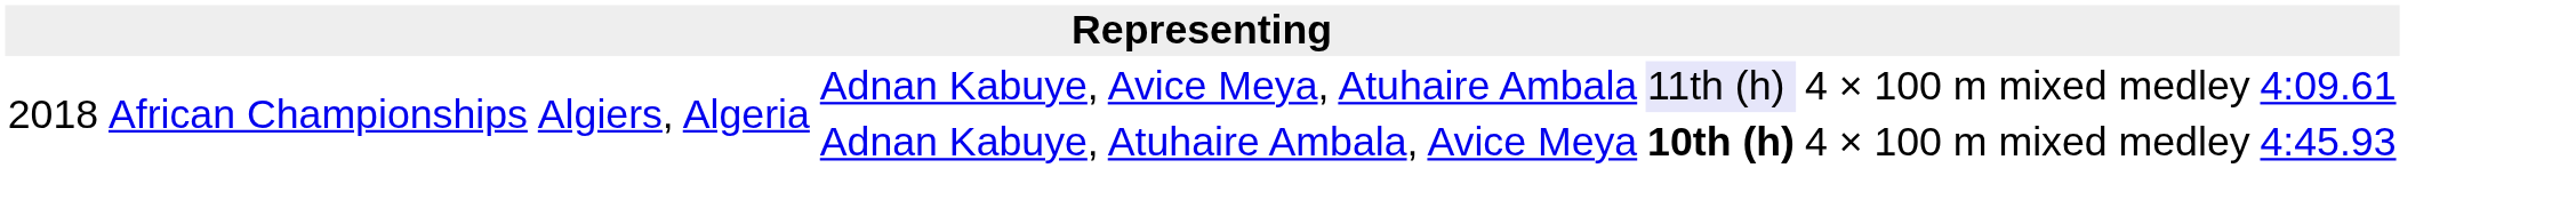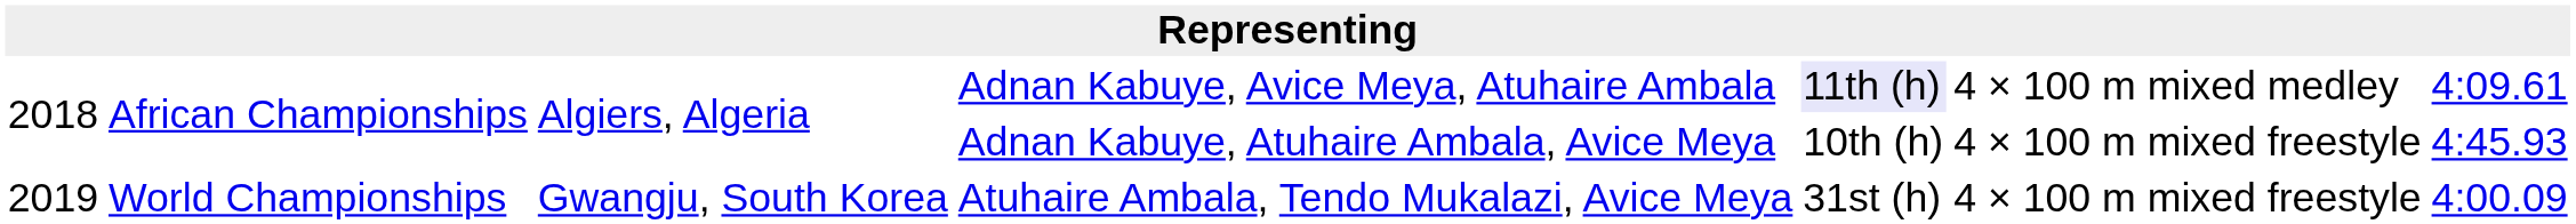Adnan Kabuye, Atuhaire Ambala, Avice Meya | column 5: bold -> normal
Adnan Kabuye, Atuhaire Ambala, Avice Meya | column 6: 4 × 100 m mixed medley -> 4 × 100 m mixed freestyle
+ row: 2019 | World Championships | Gwangju, South Korea | Atuhaire Ambala, Tendo Mukalazi, Avice Meya | 31st (h) | 4 × 100 m mixed freestyle | 4:00.09
